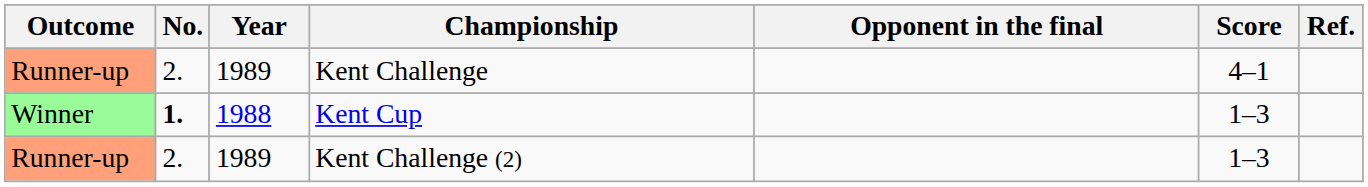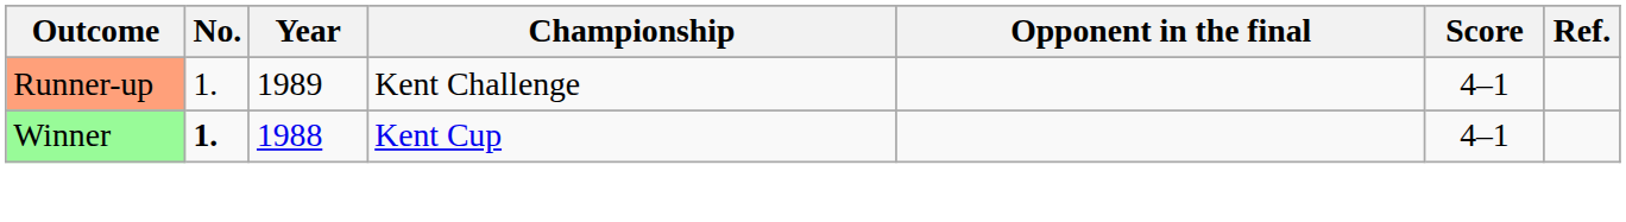Kent Challenge | No.: 2. -> 1.
Kent Cup | Score: 1–3 -> 4–1
- row: Runner-up | 2. | 1989 | Kent Challenge (2) | 1–3
